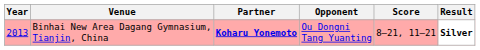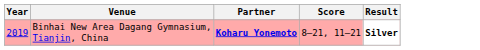- column: Opponent | Ou Dongni Tang Yuanting
Binhai New Area Dagang Gymnasium, Tianjin, China | Year: 2013 -> 2019
